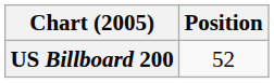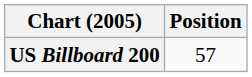US Billboard 200 | Position: 52 -> 57
